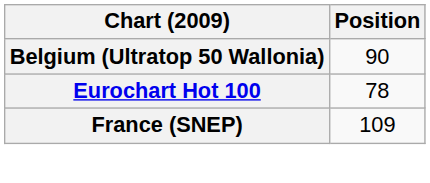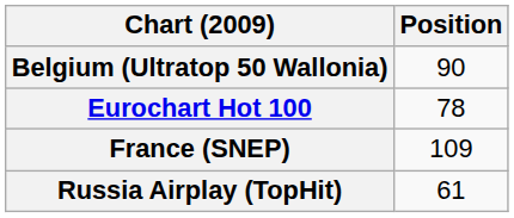+ row: Russia Airplay (TopHit) | 61
